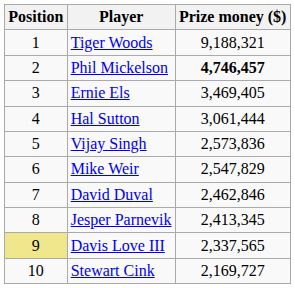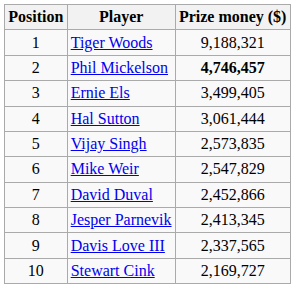Ernie Els | Prize money ($): 3,469,405 -> 3,499,405
Vijay Singh | Prize money ($): 2,573,836 -> 2,573,835
David Duval | Prize money ($): 2,462,846 -> 2,452,866
Davis Love III | Position: khaki background -> no background
